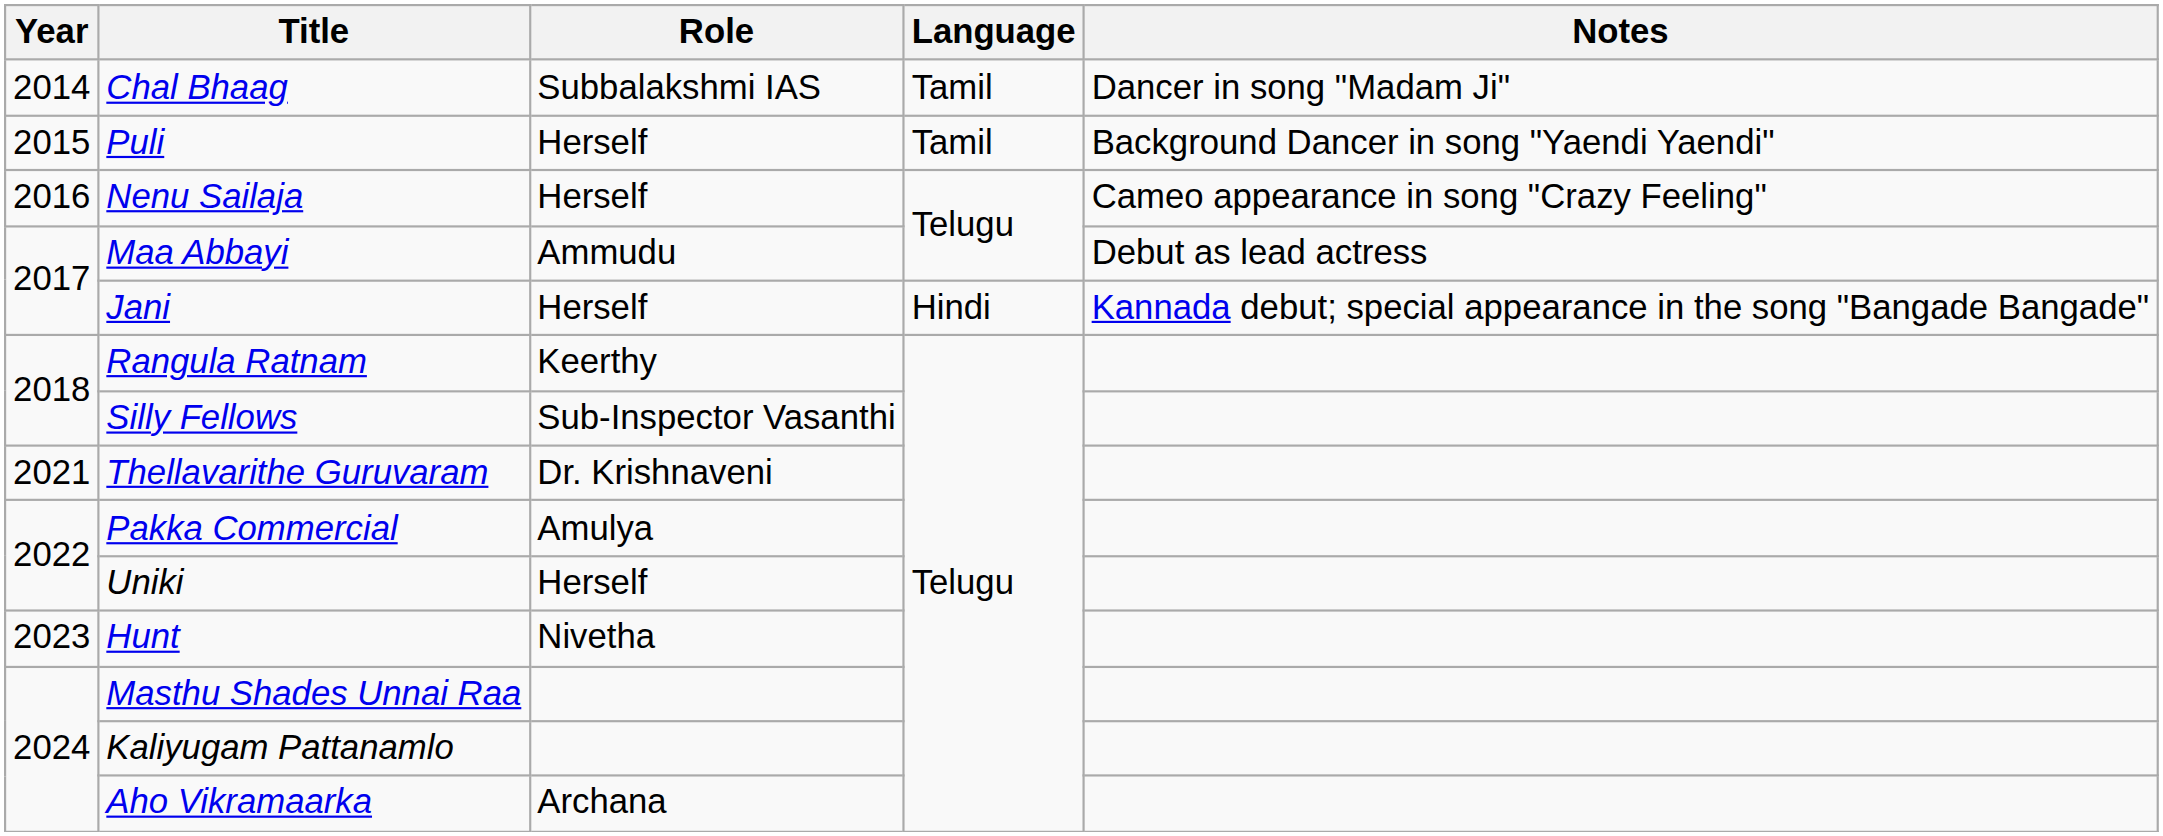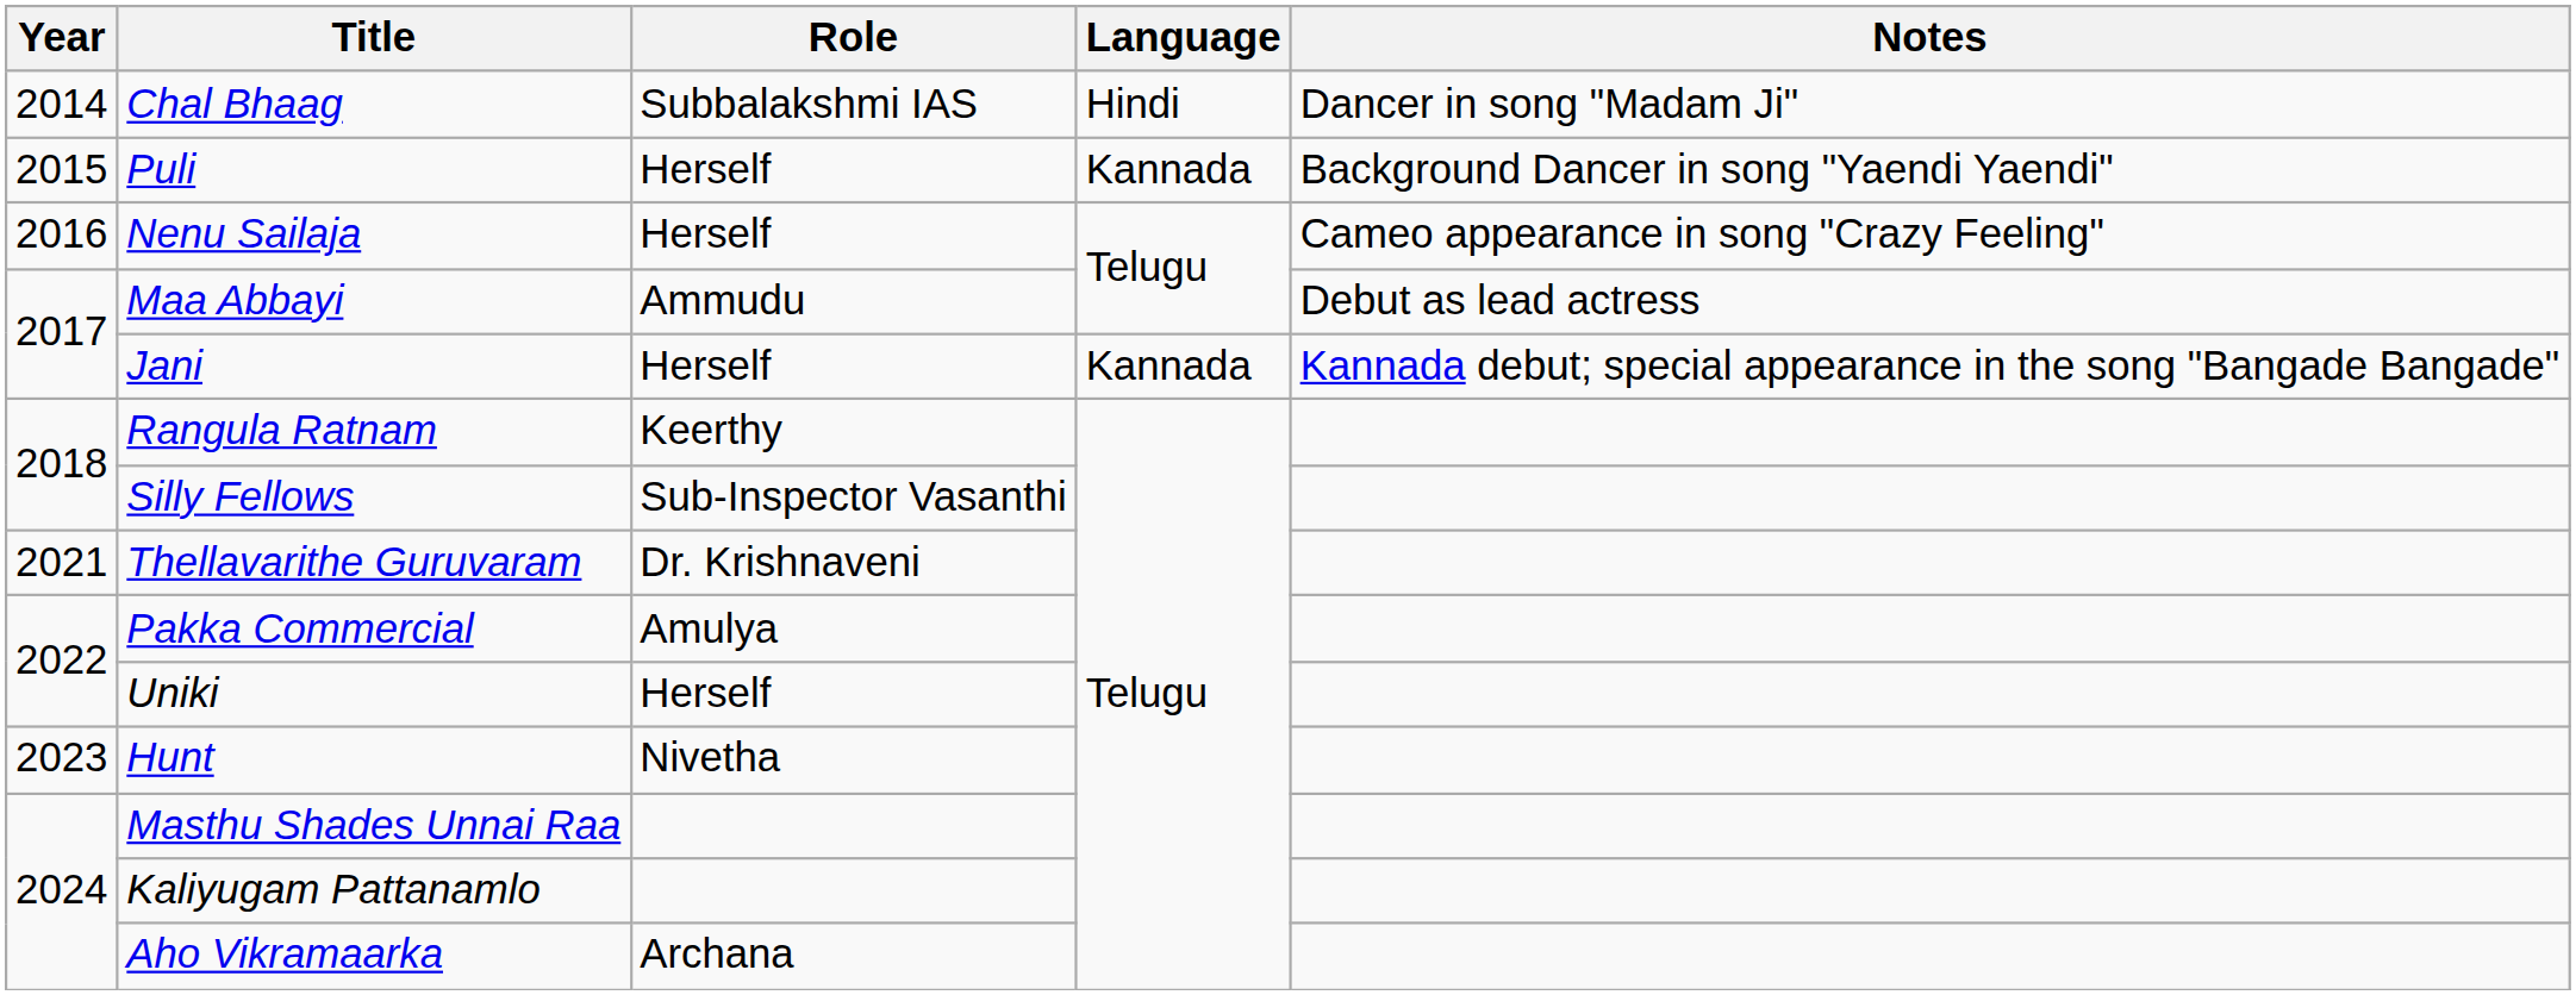Chal Bhaag | Language: Tamil -> Hindi
Puli | Language: Tamil -> Kannada
Jani | Language: Hindi -> Kannada
